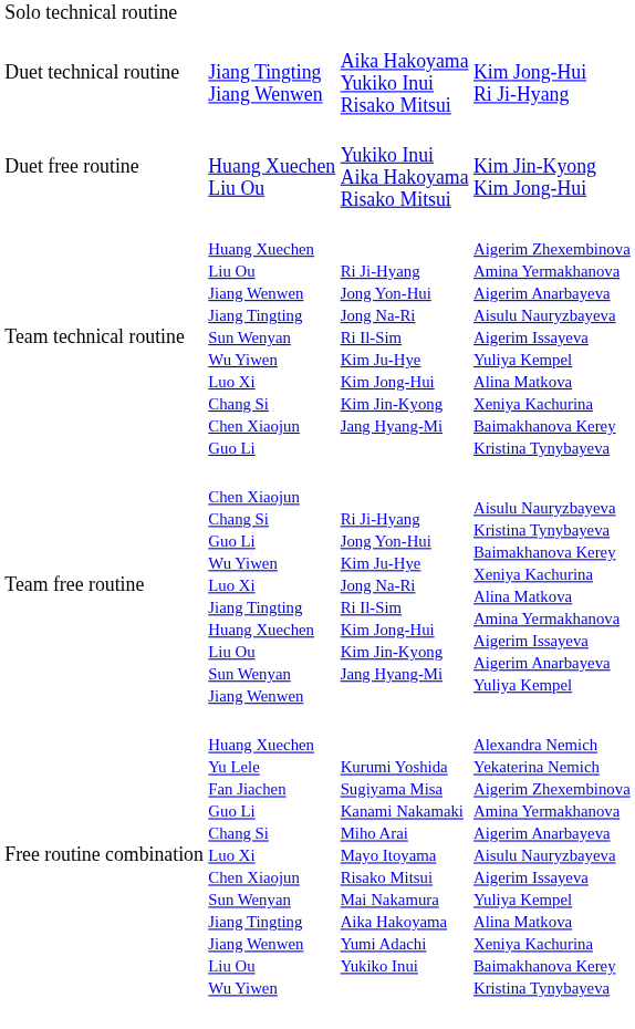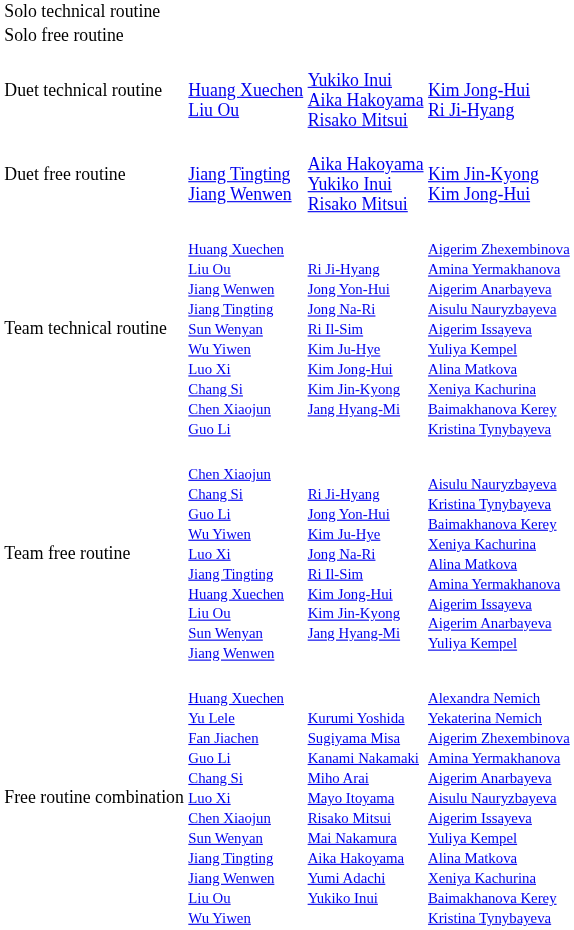+ row: Solo free routine
Duet technical routine | column 2: Jiang Tingting Jiang Wenwen -> Huang Xuechen Liu Ou
Duet technical routine | column 3: Aika Hakoyama Yukiko Inui Risako Mitsui -> Yukiko Inui Aika Hakoyama Risako Mitsui
Duet free routine | column 2: Huang Xuechen Liu Ou -> Jiang Tingting Jiang Wenwen
Duet free routine | column 3: Yukiko Inui Aika Hakoyama Risako Mitsui -> Aika Hakoyama Yukiko Inui Risako Mitsui
